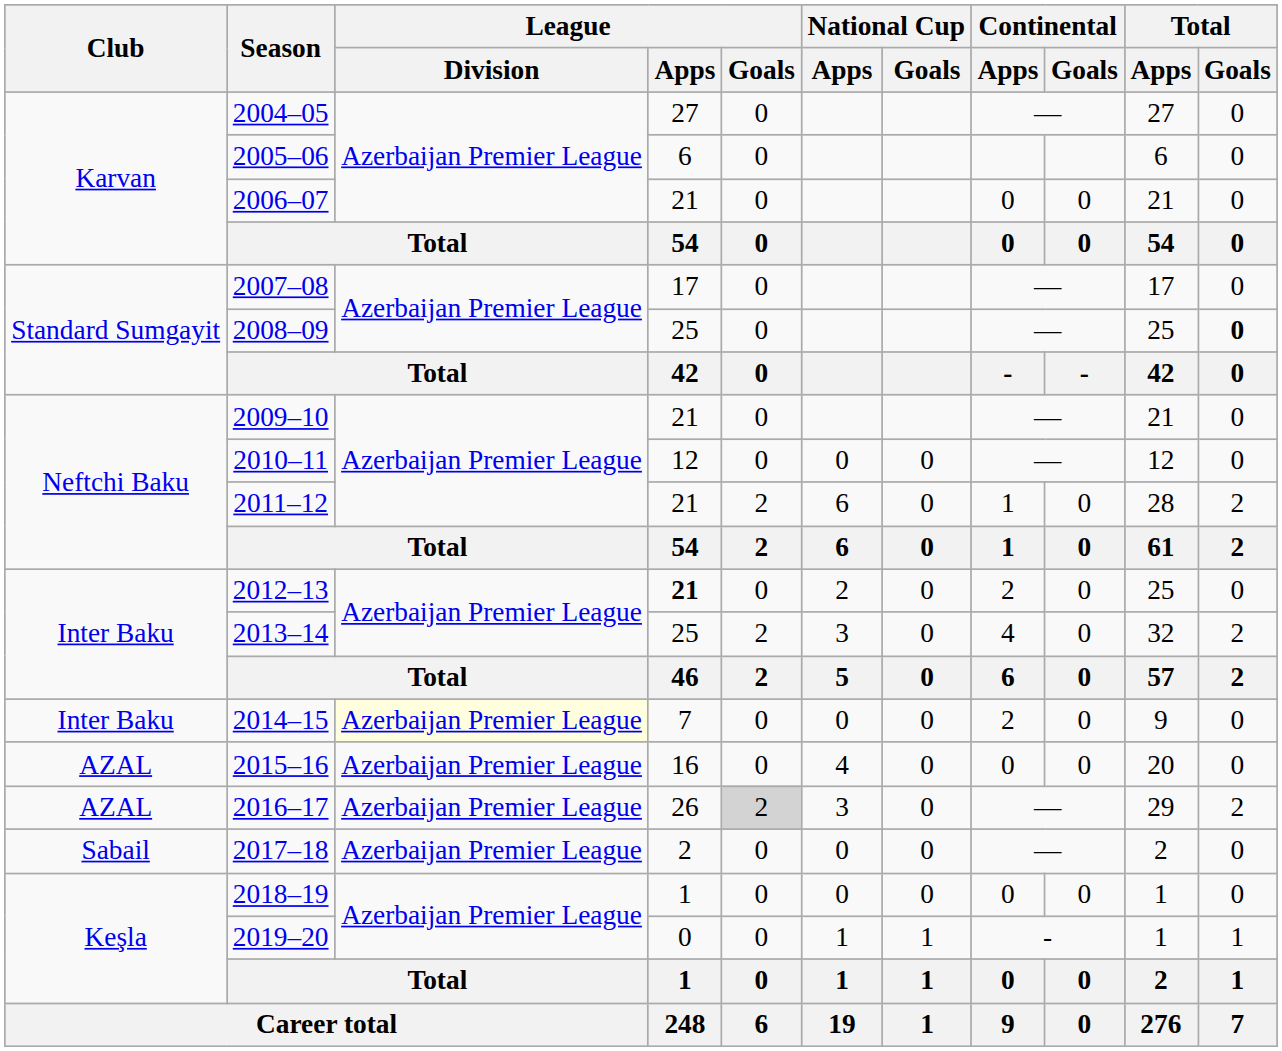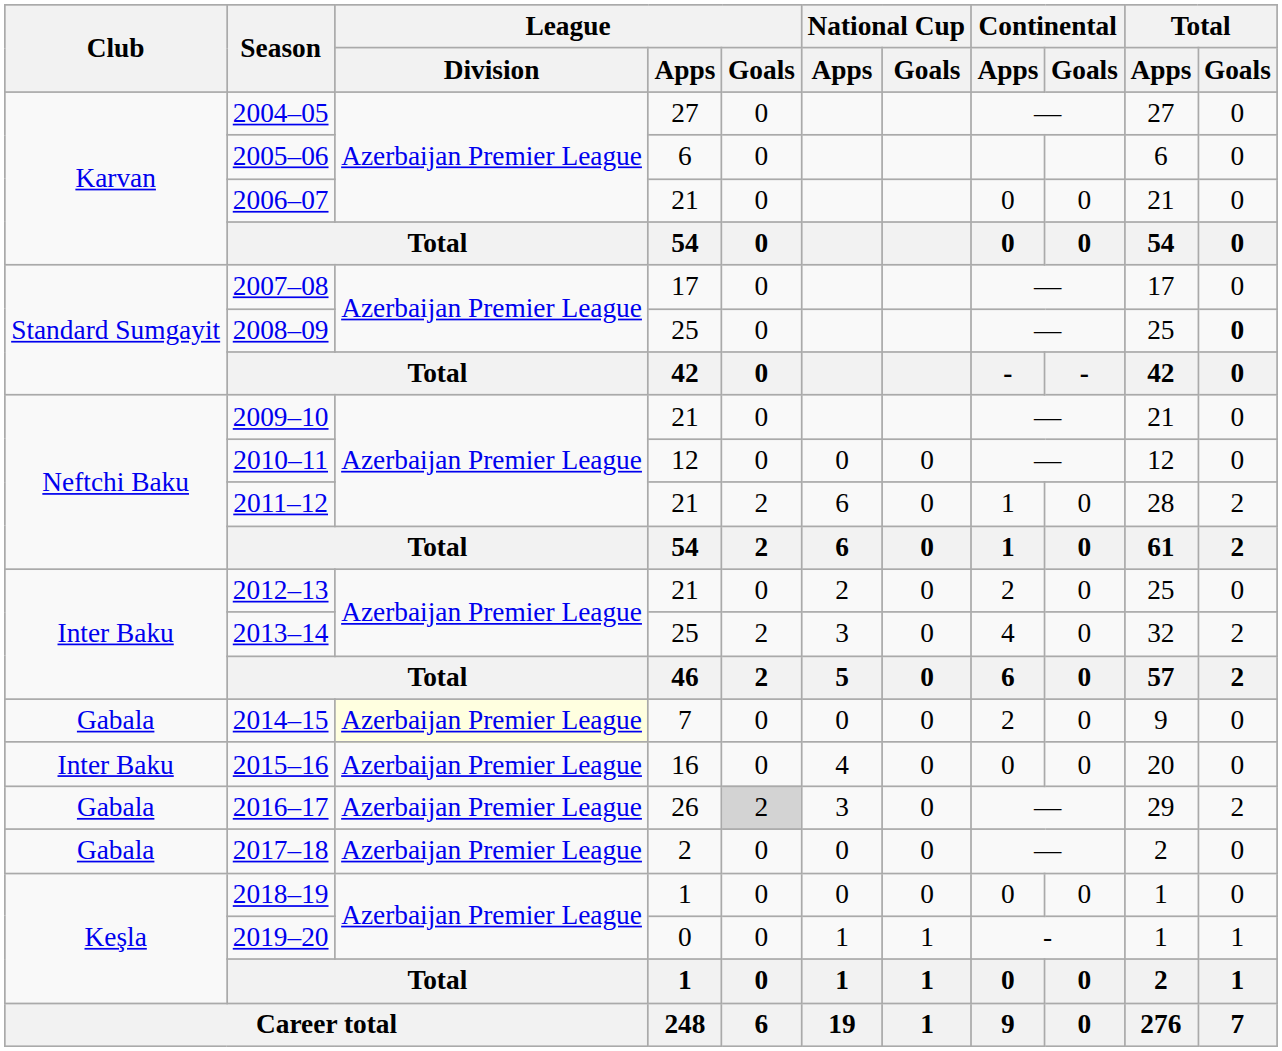2012–13 | League / Apps: bold -> normal
2014–15 | Club: Inter Baku -> Gabala
2015–16 | Club: AZAL -> Inter Baku
2016–17 | Club: AZAL -> Gabala
2017–18 | Club: Sabail -> Gabala
